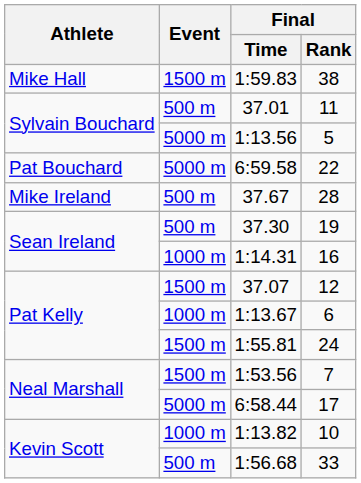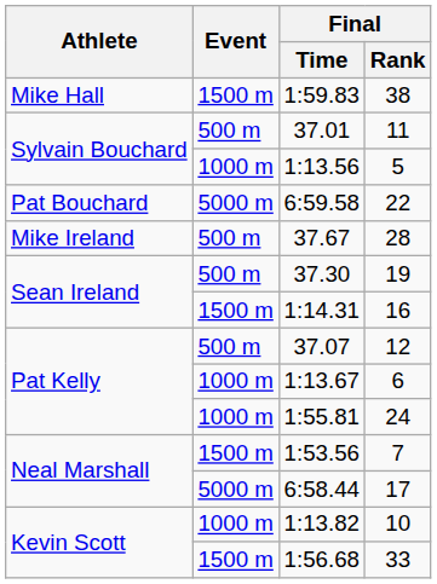1:13.56 | Event: 5000 m -> 1000 m
1:14.31 | Event: 1000 m -> 1500 m
37.07 | Event: 1500 m -> 500 m
1:55.81 | Event: 1500 m -> 1000 m
1:56.68 | Event: 500 m -> 1500 m
